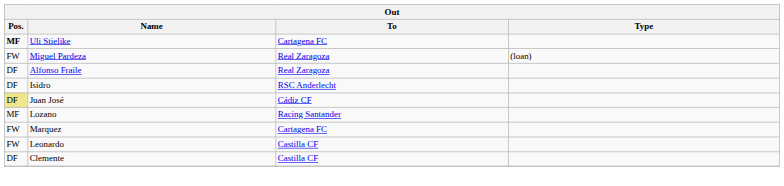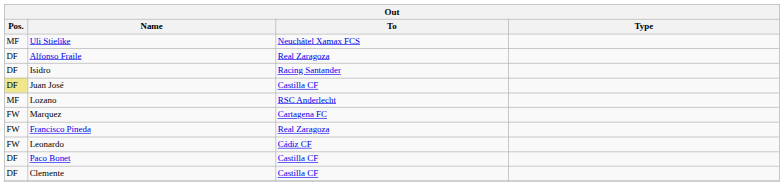Uli Stielike | Pos.: bold -> normal
Uli Stielike | To: Cartagena FC -> Neuchâtel Xamax FCS
- row: FW | Miguel Pardeza | Real Zaragoza | (loan)
Isidro | To: RSC Anderlecht -> Racing Santander
Juan José | To: Cádiz CF -> Castilla CF
Lozano | To: Racing Santander -> RSC Anderlecht
+ row: FW | Francisco Pineda | Real Zaragoza
Leonardo | To: Castilla CF -> Cádiz CF
+ row: DF | Paco Bonet | Castilla CF
